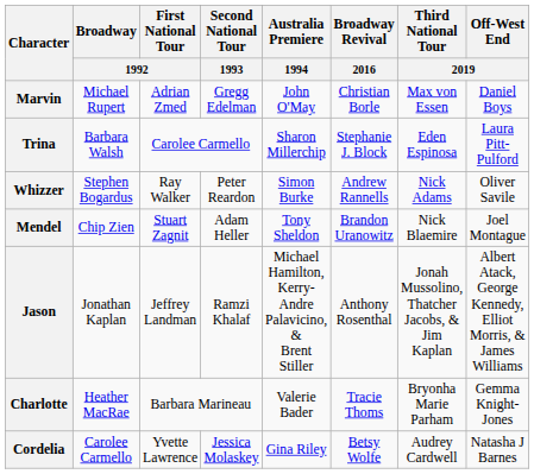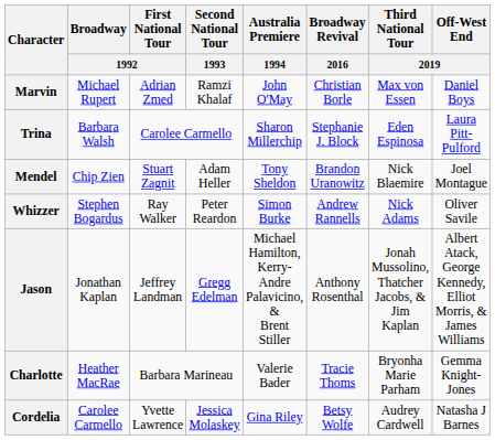Marvin | Second National Tour / 1993: Gregg Edelman -> Ramzi Khalaf
rows swapped: Whizzer <-> Mendel
Jason | Second National Tour / 1993: Ramzi Khalaf -> Gregg Edelman
